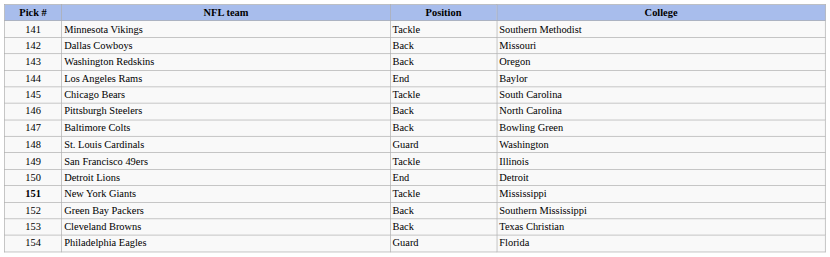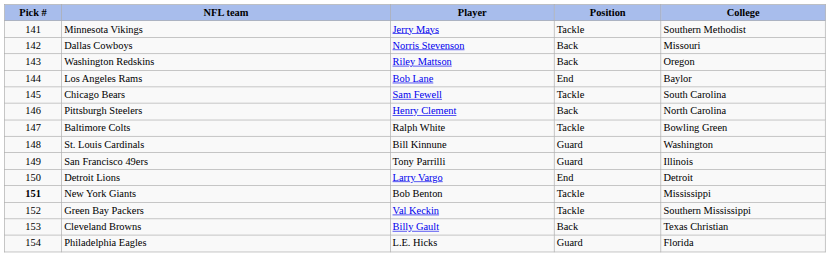+ column: Player | Jerry Mays | Norris Stevenson | Riley Mattson | Bob Lane | Sam Fewell | Henry Clement | Ralph White | Bill Kinnune | Tony Parrilli | Larry Vargo | Bob Benton | Val Keckin | Billy Gault | L.E. Hicks
Baltimore Colts | Position: Back -> Tackle
San Francisco 49ers | Position: Tackle -> Guard
Green Bay Packers | Position: Back -> Tackle
